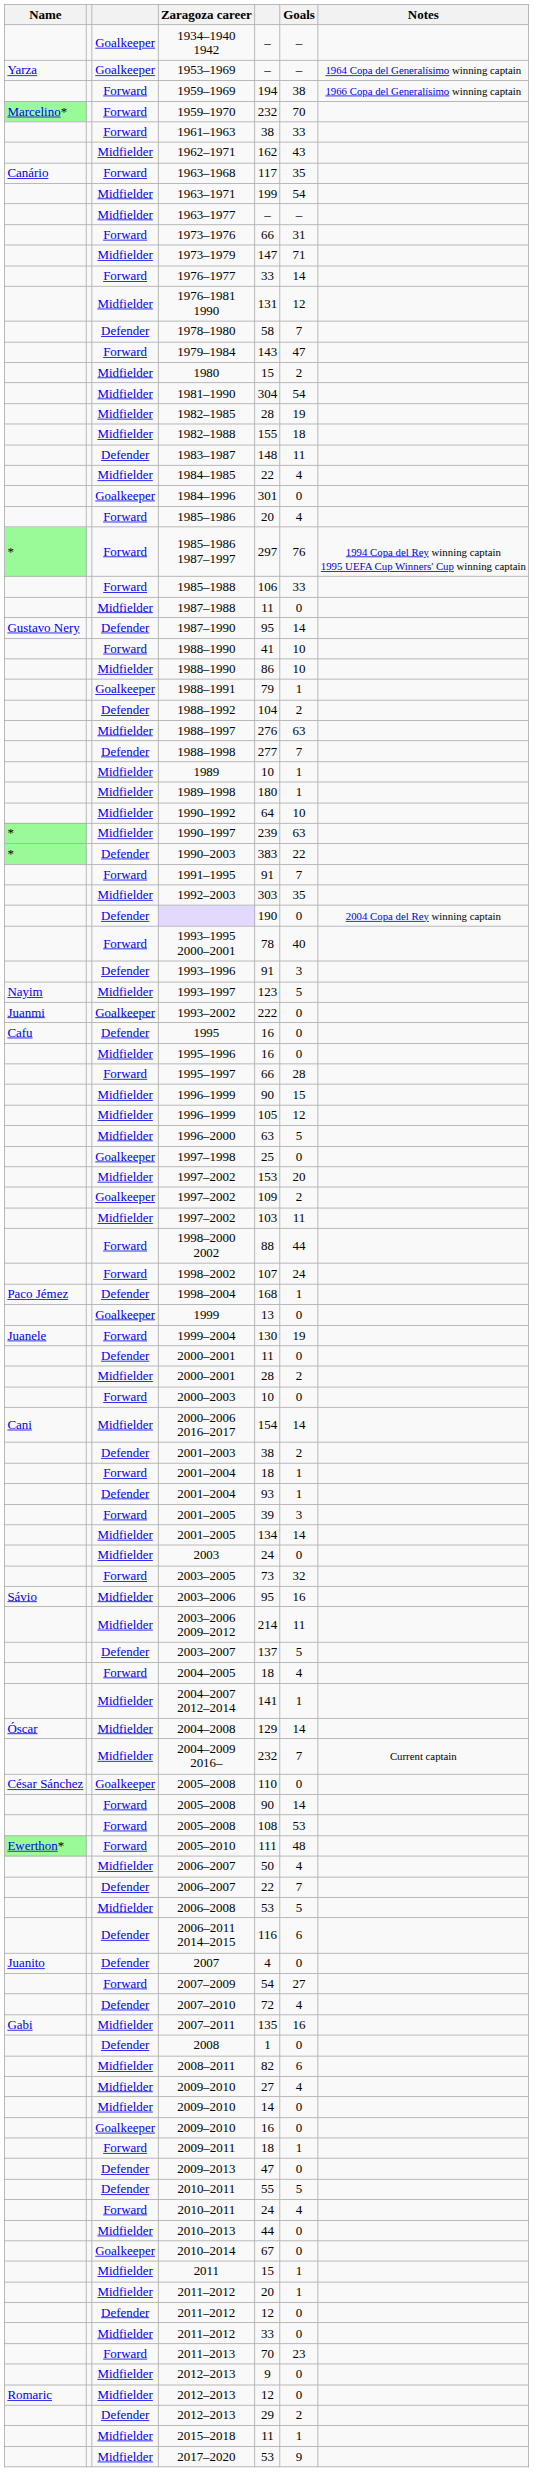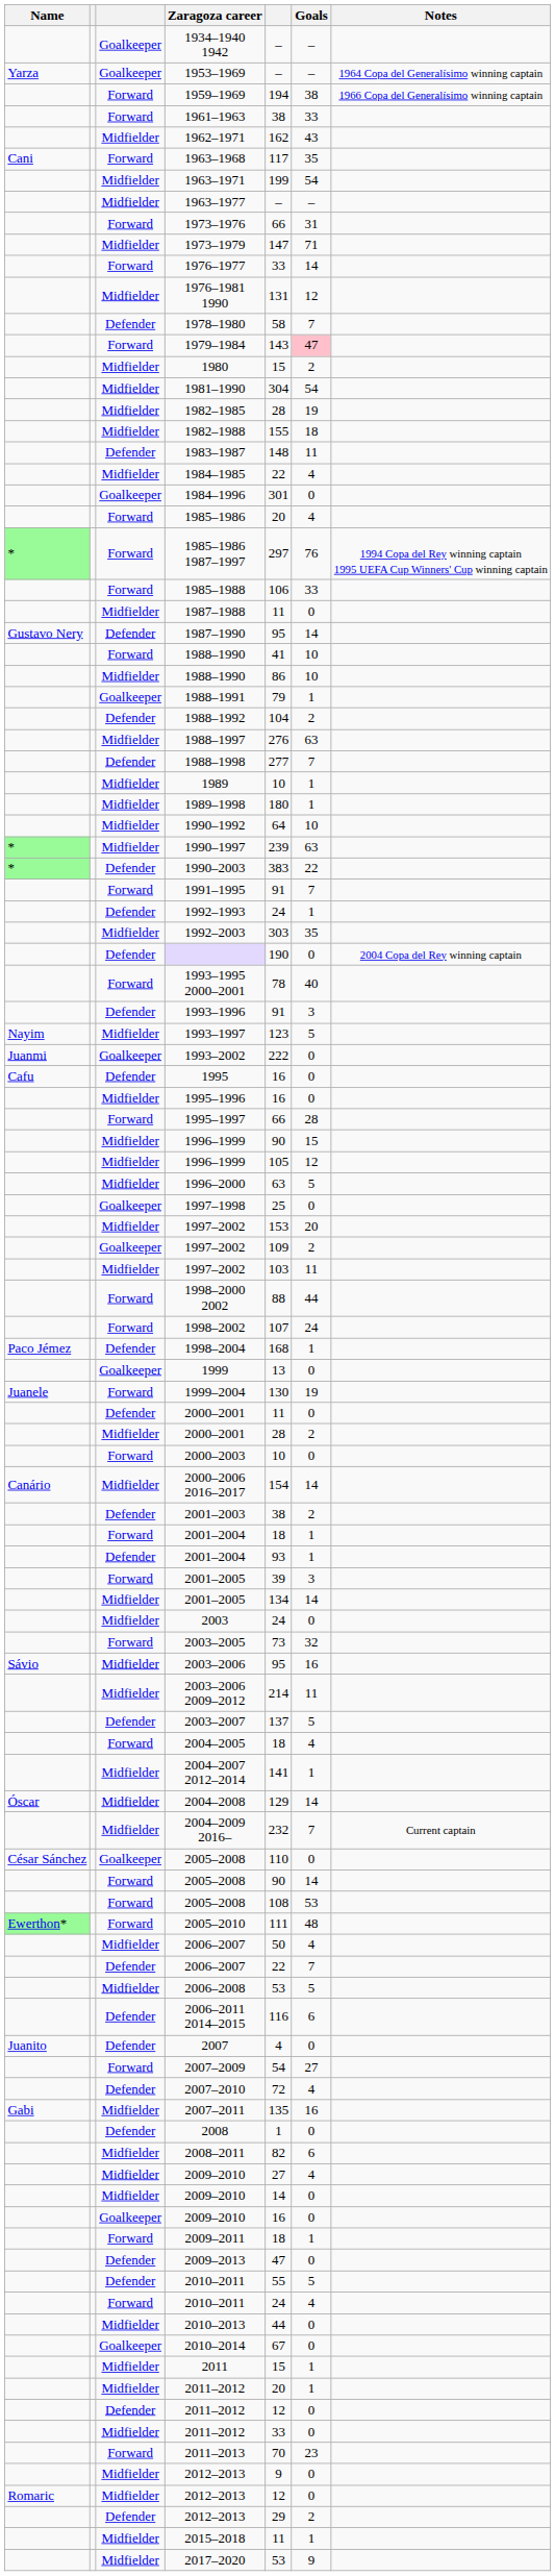- row: Marcelino* | Forward | 1959–1970 | 232 | 70
1963–1968 | Name: Canário -> Cani
1979–1984 | Goals: no background -> pink background
+ row: Defender | 1992–1993 | 24 | 1
2000–2006 2016–2017 | Name: Cani -> Canário
